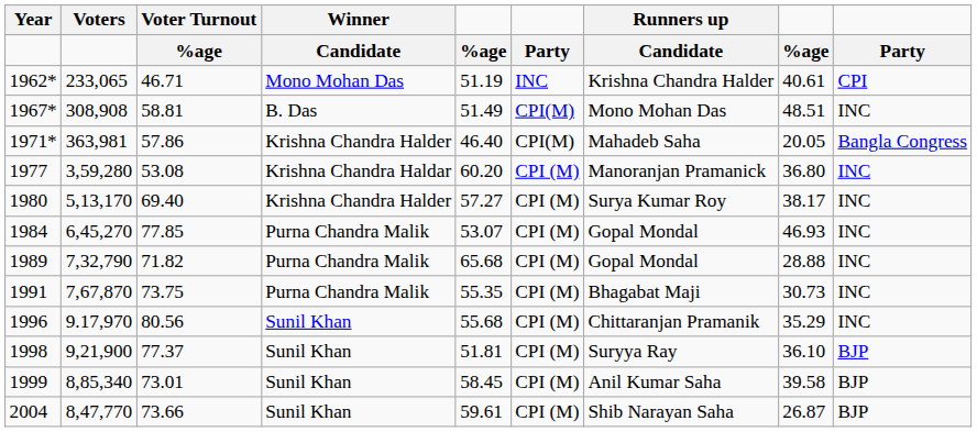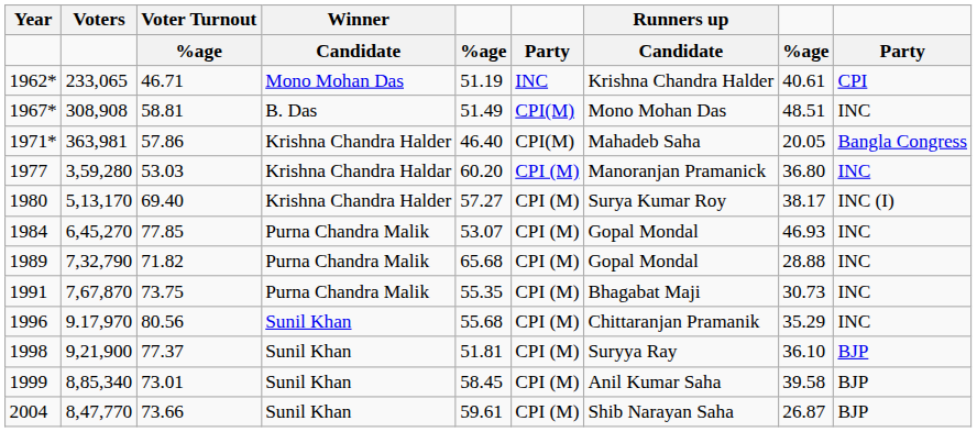1977 | Voter Turnout: 53.08 -> 53.03
1980 | column 9: INC -> INC (I)
